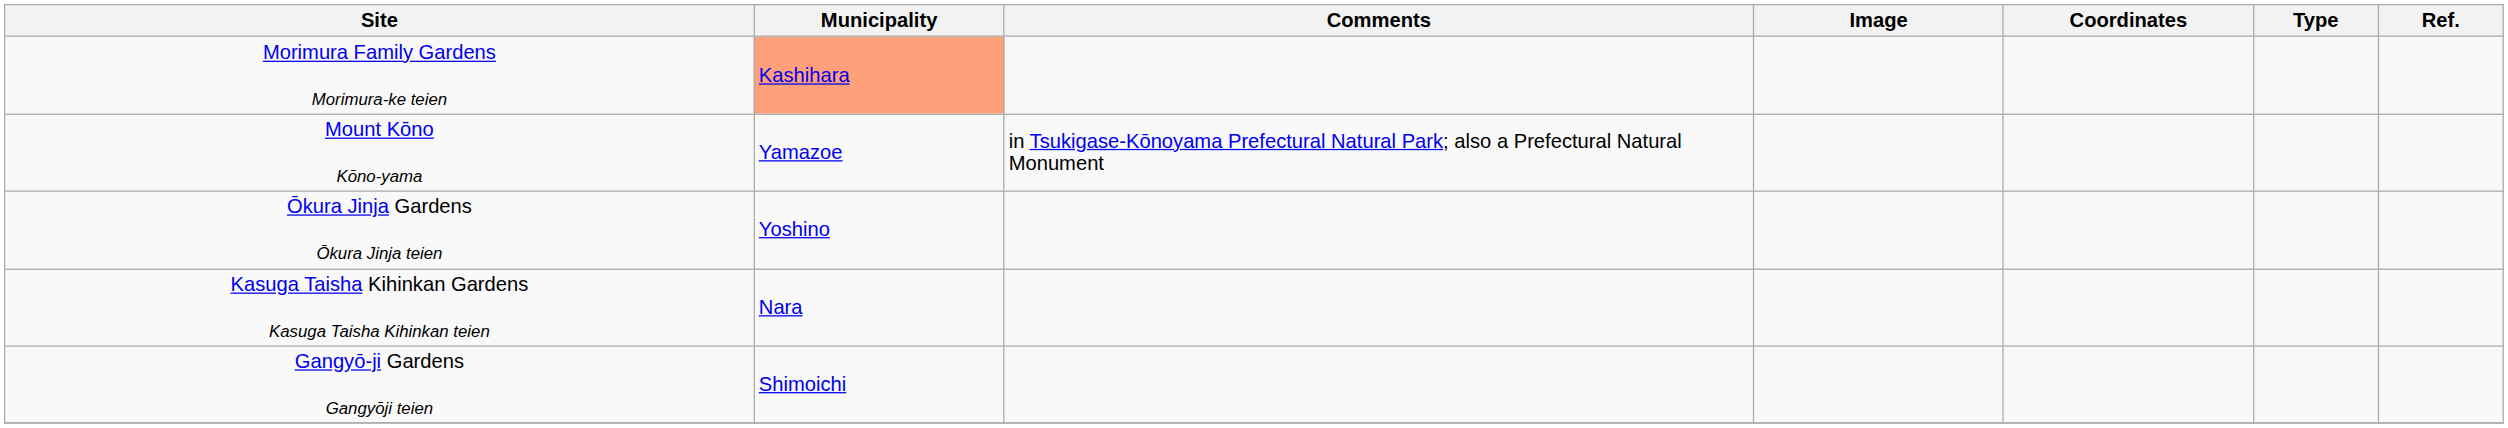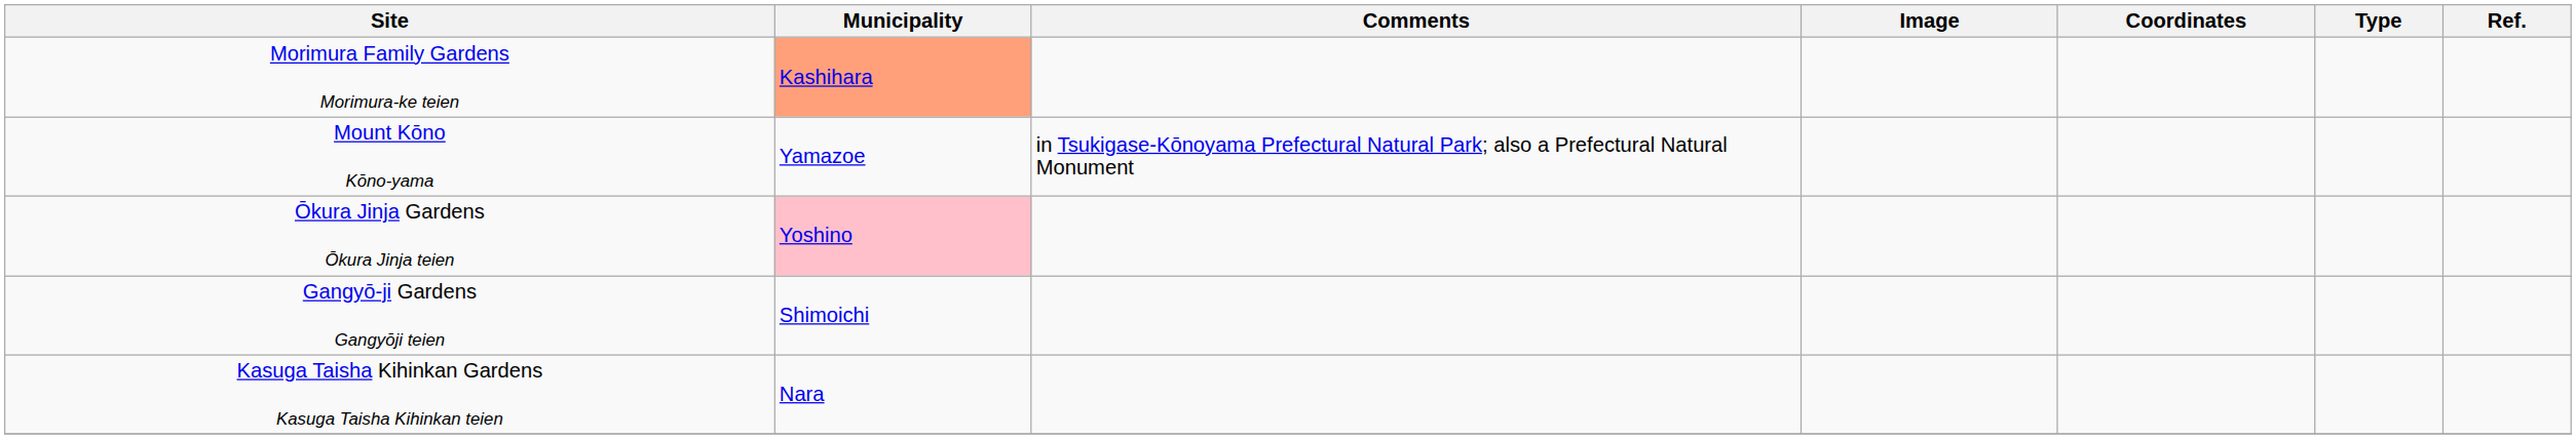Ōkura Jinja Gardens Ōkura Jinja teien | Municipality: no background -> pink background
rows swapped: Gangyō-ji Gardens Gangyōji teien <-> Kasuga Taisha Kihinkan Gardens Kasuga Taisha Kihinkan teien
